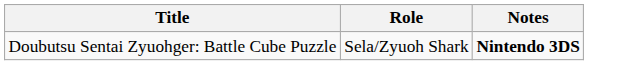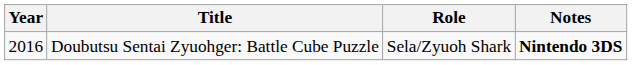+ column: Year | 2016
